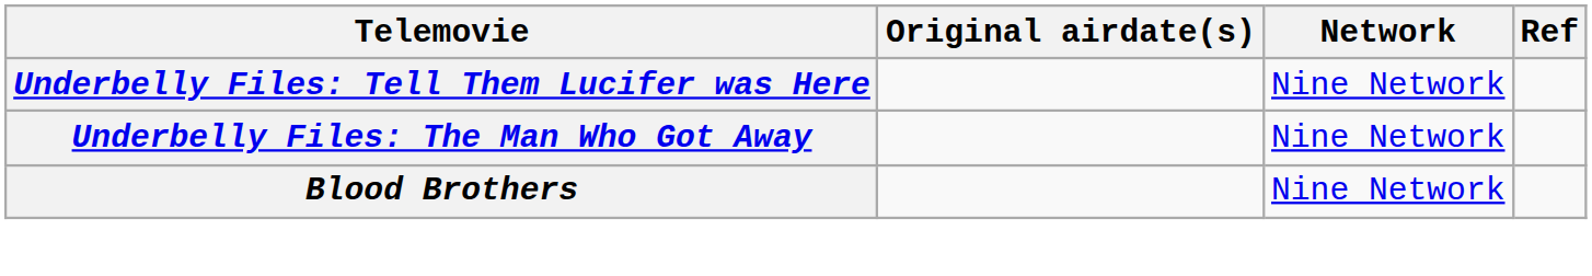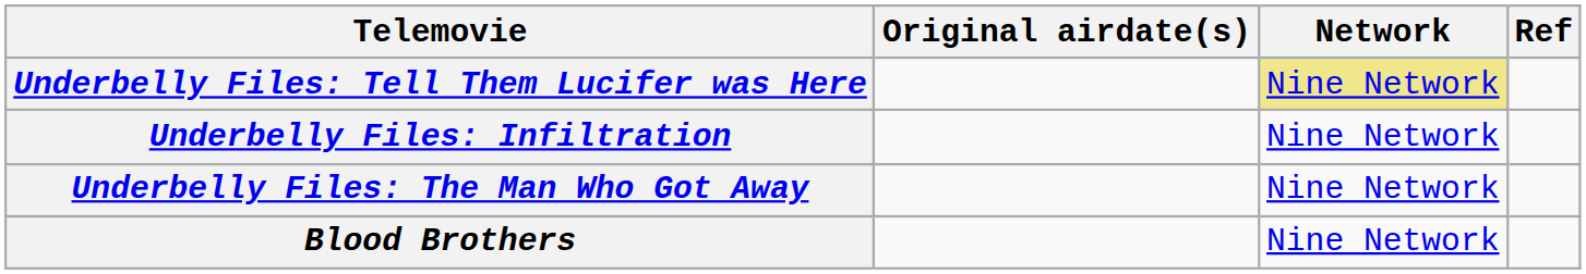Underbelly Files: Tell Them Lucifer was Here | Network: no background -> khaki background
+ row: Underbelly Files: Infiltration | Nine Network
